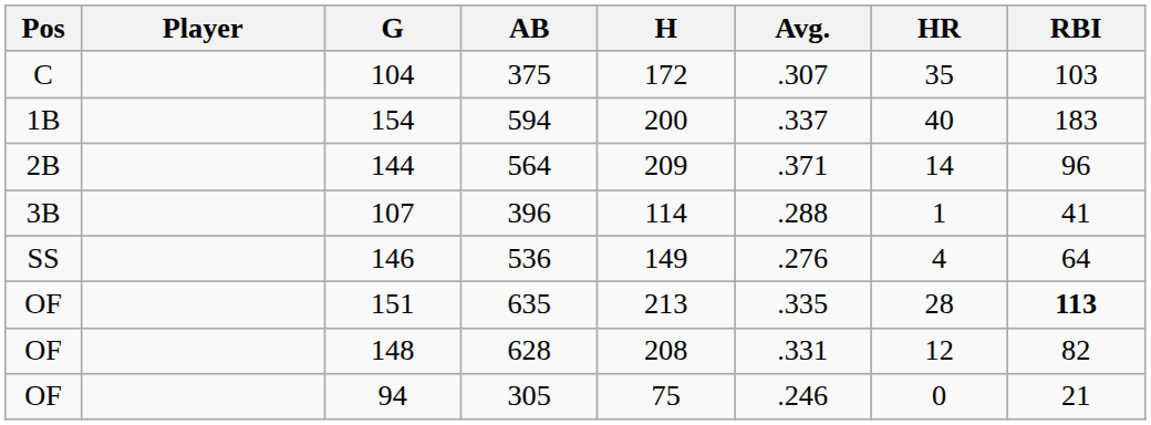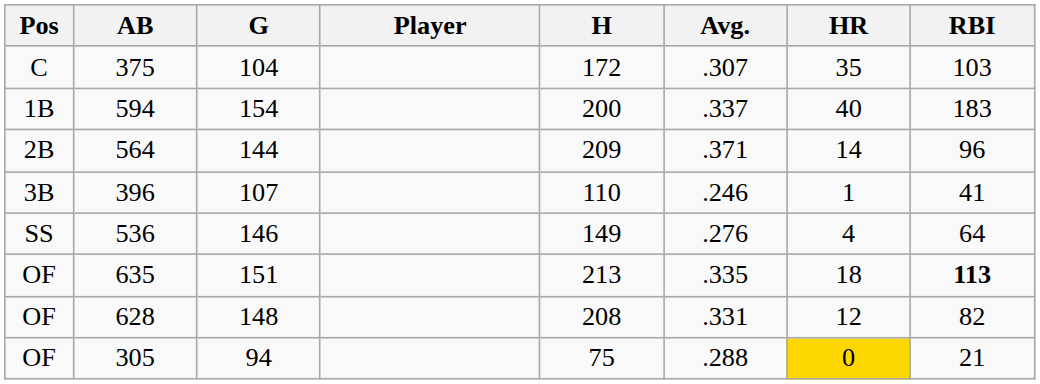columns swapped: Player <-> AB
107 | H: 114 -> 110
107 | Avg.: .288 -> .246
151 | HR: 28 -> 18
94 | Avg.: .246 -> .288
94 | HR: no background -> gold background
